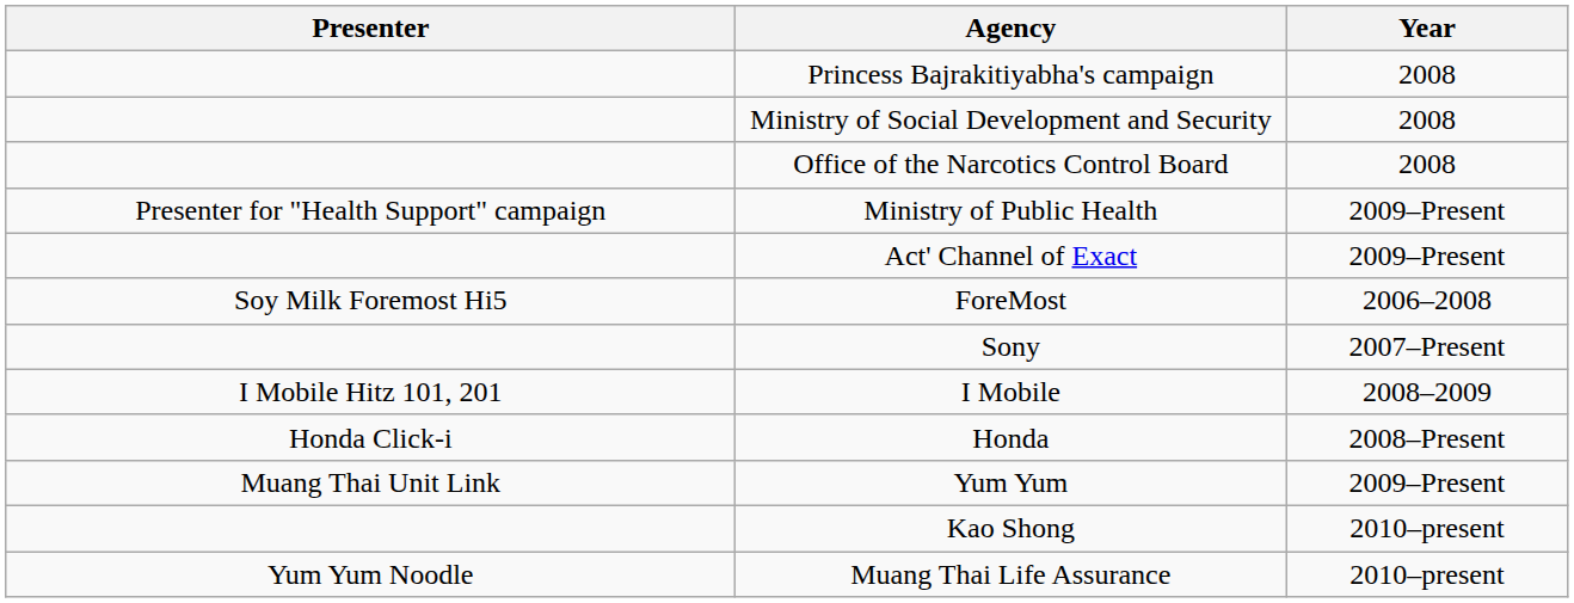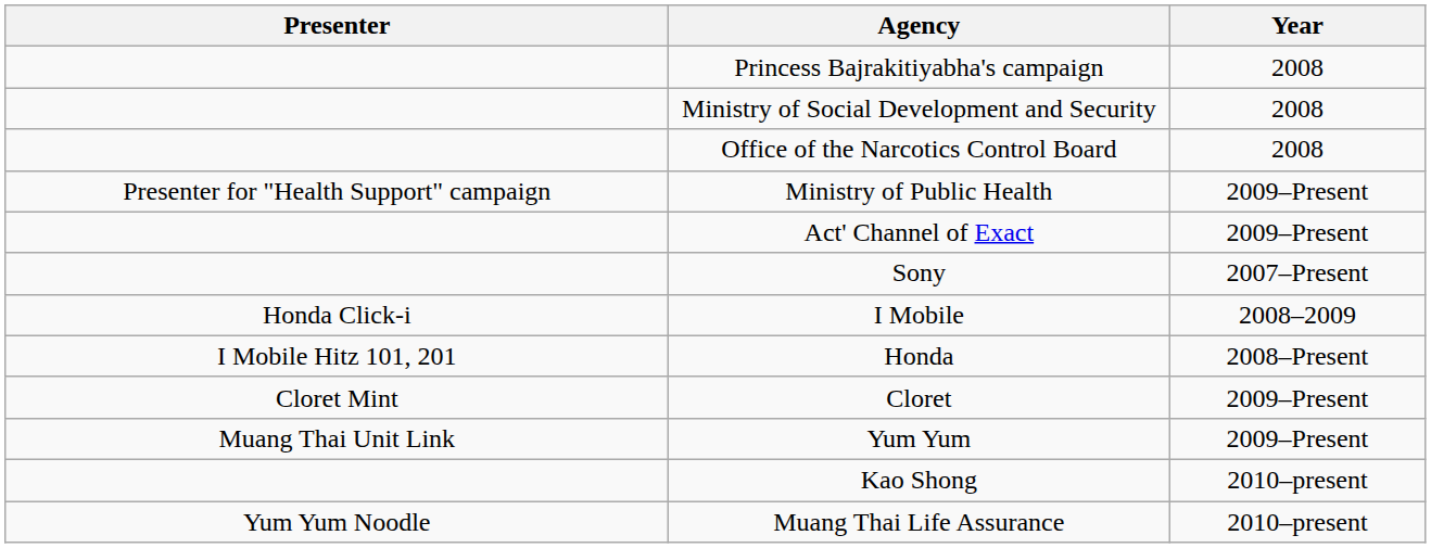- row: Soy Milk Foremost Hi5 | ForeMost | 2006–2008
I Mobile | Presenter: I Mobile Hitz 101, 201 -> Honda Click-i
Honda | Presenter: Honda Click-i -> I Mobile Hitz 101, 201
+ row: Cloret Mint | Cloret | 2009–Present
